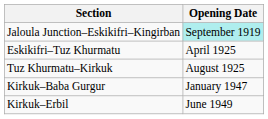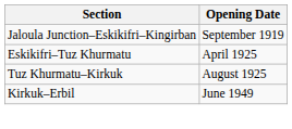Jaloula Junction–Eskikifri–Kingirban | Opening Date: paleturquoise background -> no background
- row: Kirkuk–Baba Gurgur | January 1947
